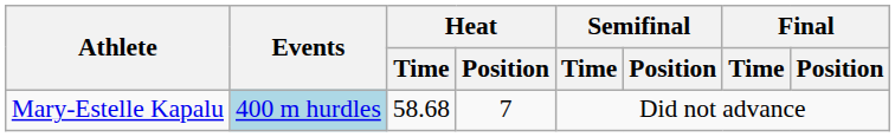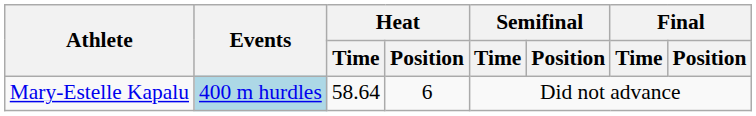Mary-Estelle Kapalu | Heat / Time: 58.68 -> 58.64
Mary-Estelle Kapalu | Heat / Position: 7 -> 6
